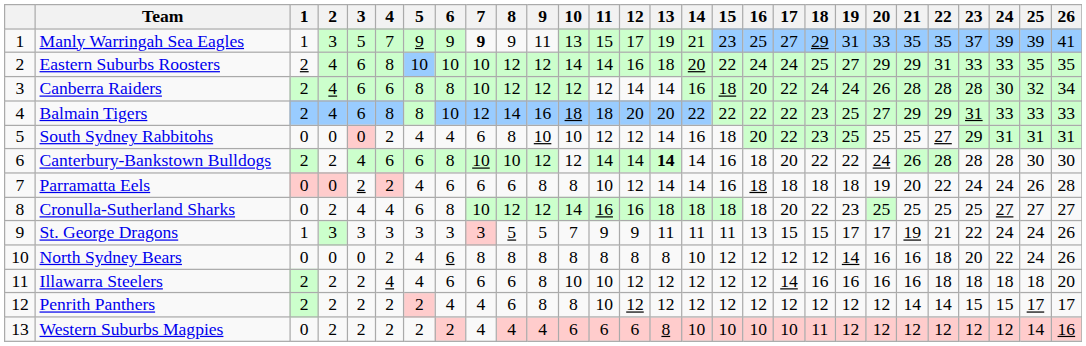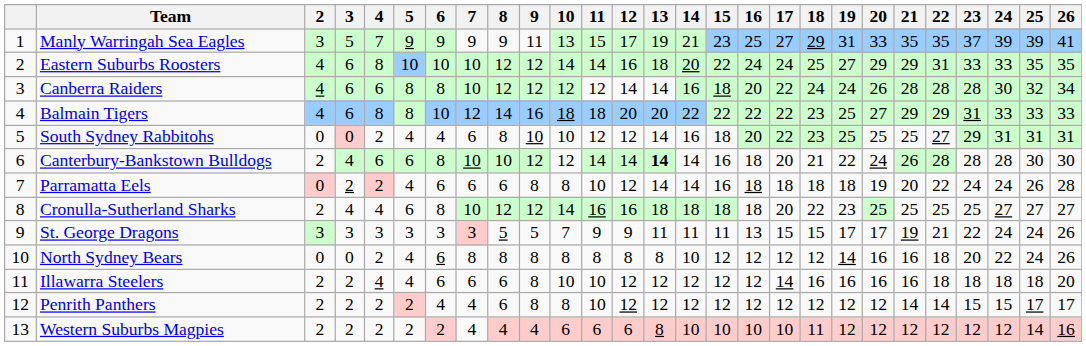- column: 1 | 1 | 2 | 2 | 2 | 0 | 2 | 0 | 0 | 1 | 0 | 2 | 2 | 0
Manly Warringah Sea Eagles | 7: bold -> normal
Canterbury-Bankstown Bulldogs | 18: 22 -> 21
